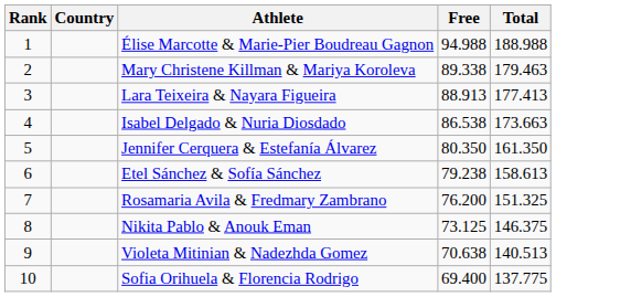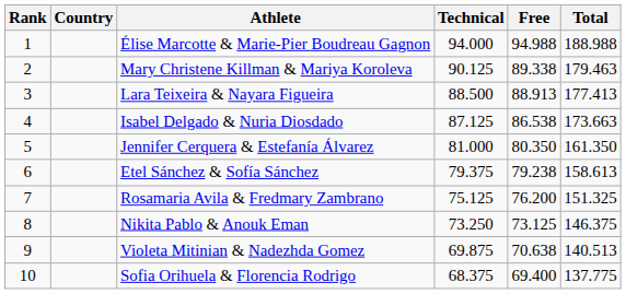+ column: Technical | 94.000 | 90.125 | 88.500 | 87.125 | 81.000 | 79.375 | 75.125 | 73.250 | 69.875 | 68.375
